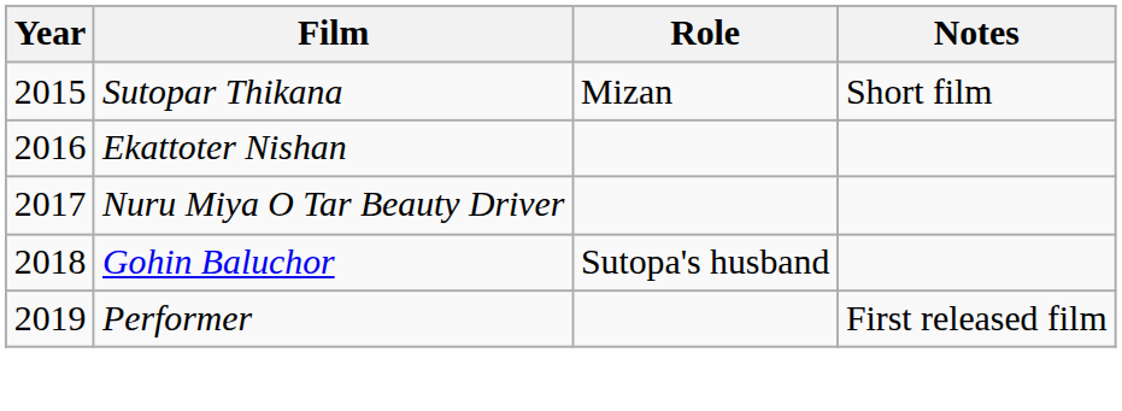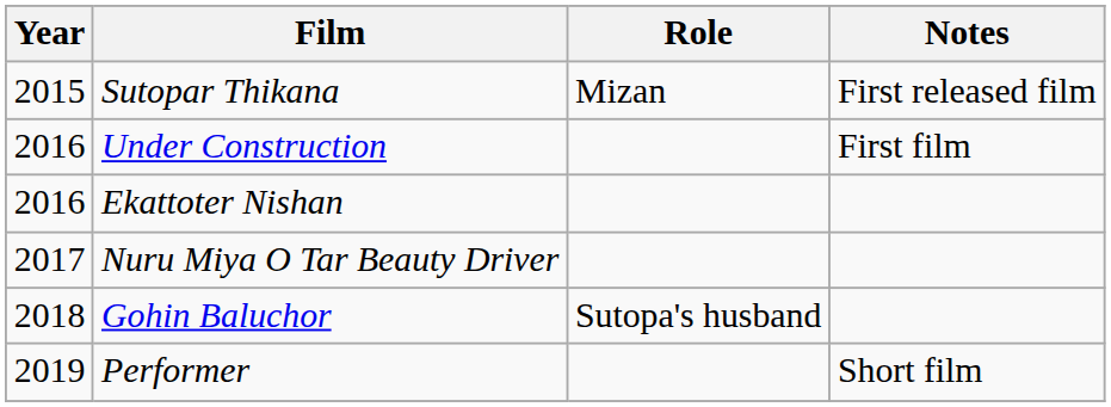Sutopar Thikana | Notes: Short film -> First released film
+ row: 2016 | Under Construction | First film
Performer | Notes: First released film -> Short film
